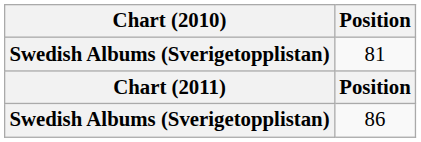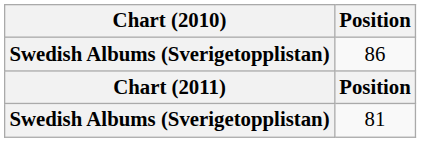rows swapped: 86 <-> 81
